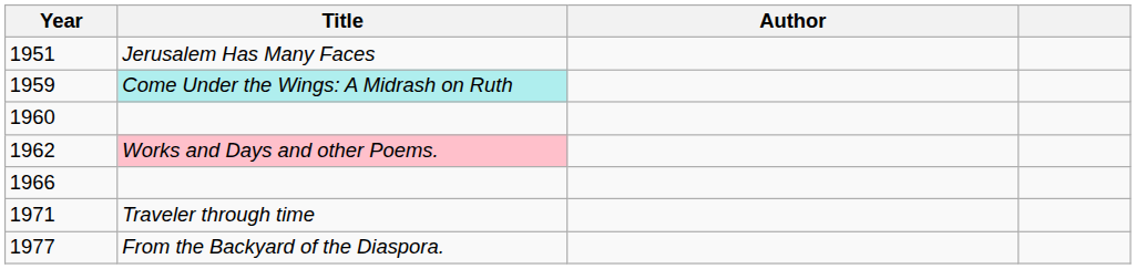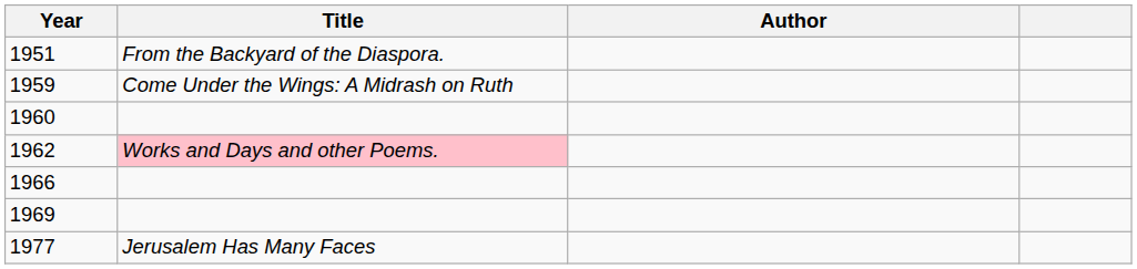1951 | Title: Jerusalem Has Many Faces -> From the Backyard of the Diaspora.
1959 | Title: paleturquoise background -> no background
+ row: 1969
- row: 1971 | Traveler through time
1977 | Title: From the Backyard of the Diaspora. -> Jerusalem Has Many Faces
